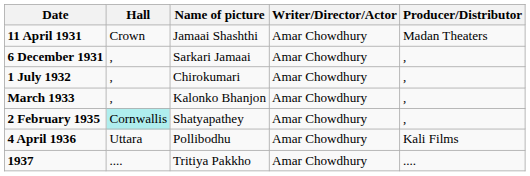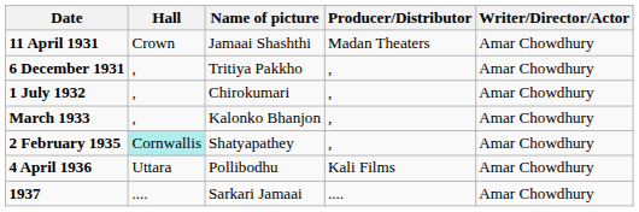columns swapped: Producer/Distributor <-> Writer/Director/Actor
6 December 1931 | Name of picture: Sarkari Jamaai -> Tritiya Pakkho
1937 | Name of picture: Tritiya Pakkho -> Sarkari Jamaai
